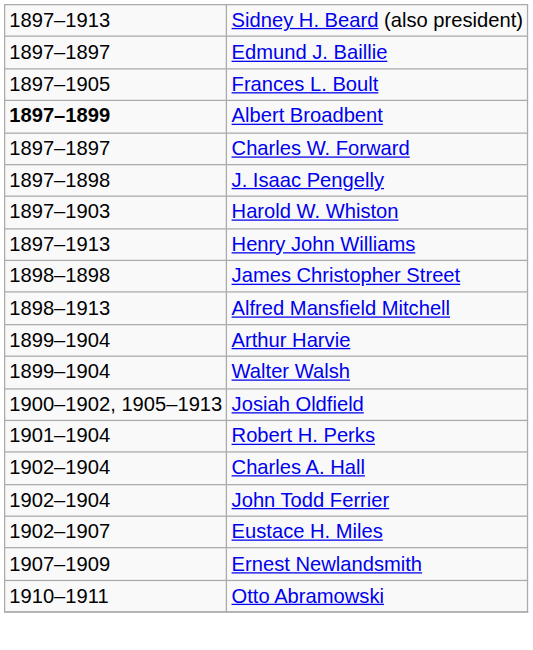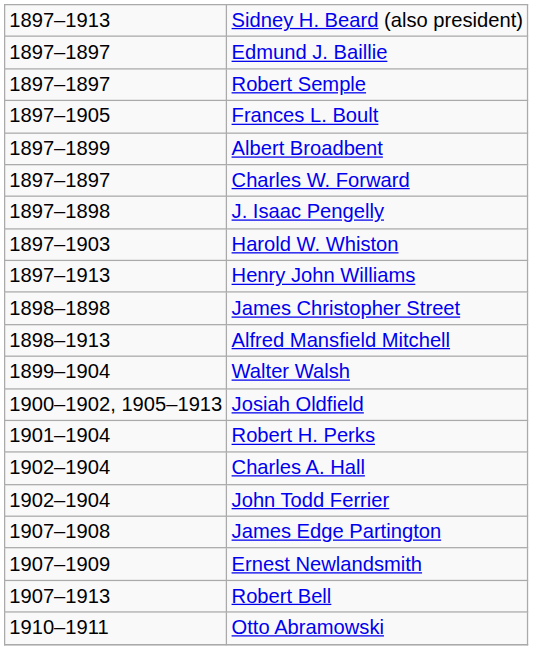+ row: 1897–1897 | Robert Semple
Albert Broadbent | column 1: bold -> normal
- row: 1899–1904 | Arthur Harvie
- row: 1902–1907 | Eustace H. Miles
+ row: 1907–1908 | James Edge Partington
+ row: 1907–1913 | Robert Bell
